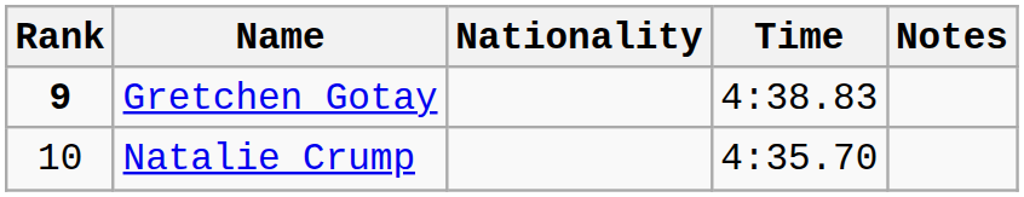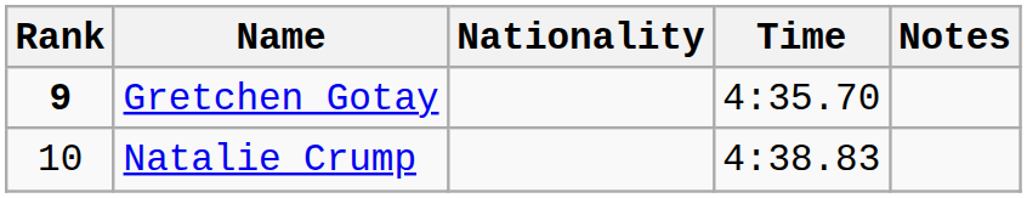Gretchen Gotay | Time: 4:38.83 -> 4:35.70
Natalie Crump | Time: 4:35.70 -> 4:38.83
